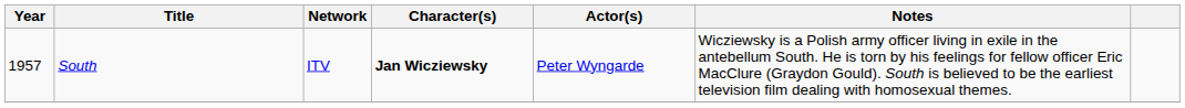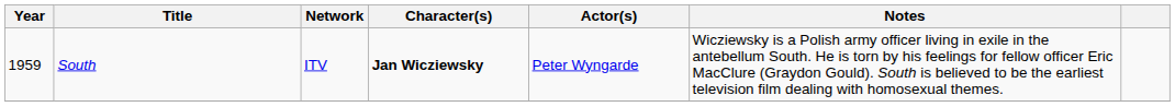South | Year: 1957 -> 1959
